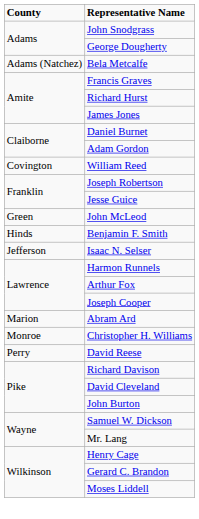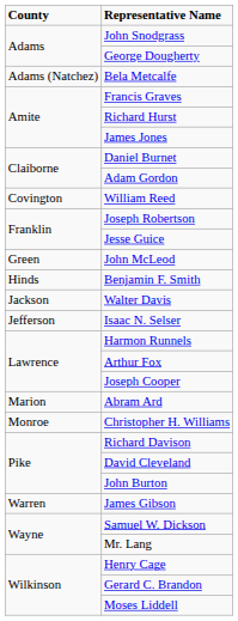+ row: Jackson | Walter Davis
- row: Perry | David Reese
+ row: Warren | James Gibson
